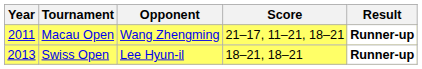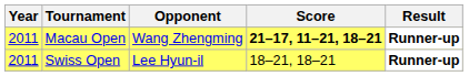Macau Open | Score: normal -> bold
Swiss Open | Year: 2013 -> 2011
